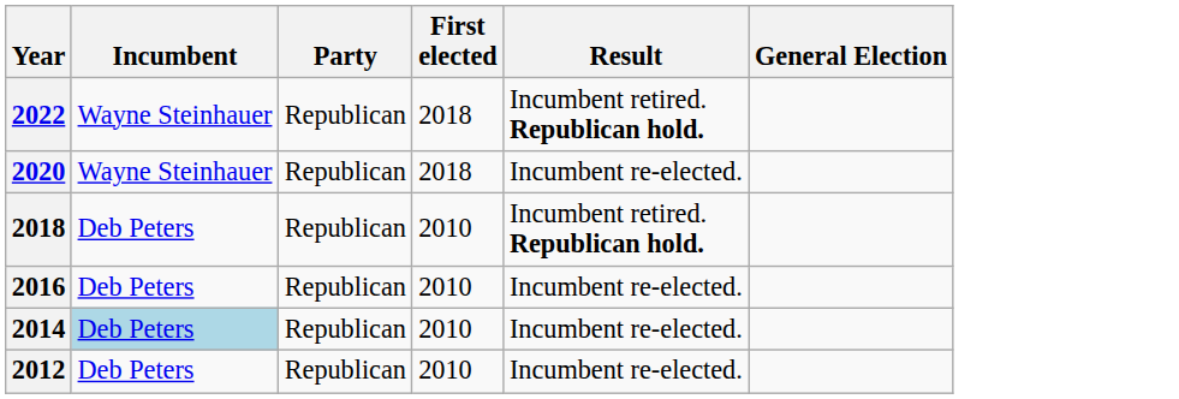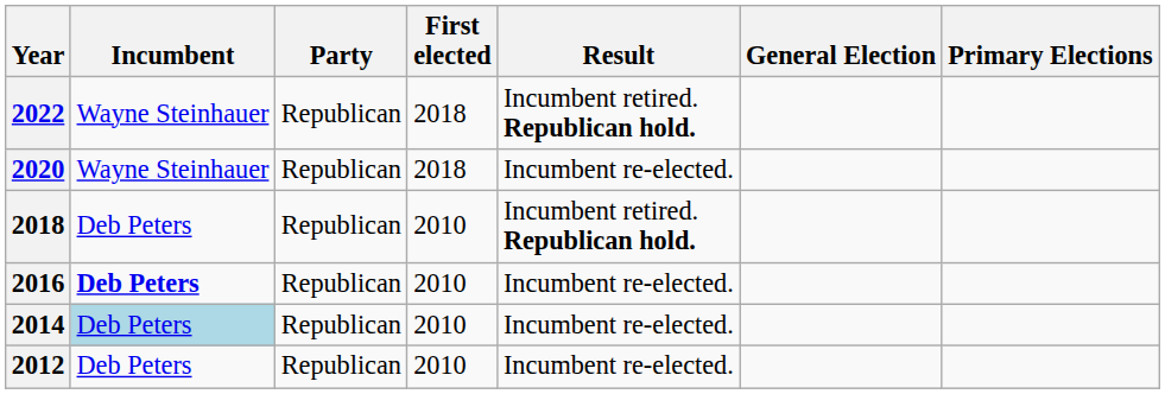+ column: Primary Elections
2016 | Incumbent: normal -> bold
